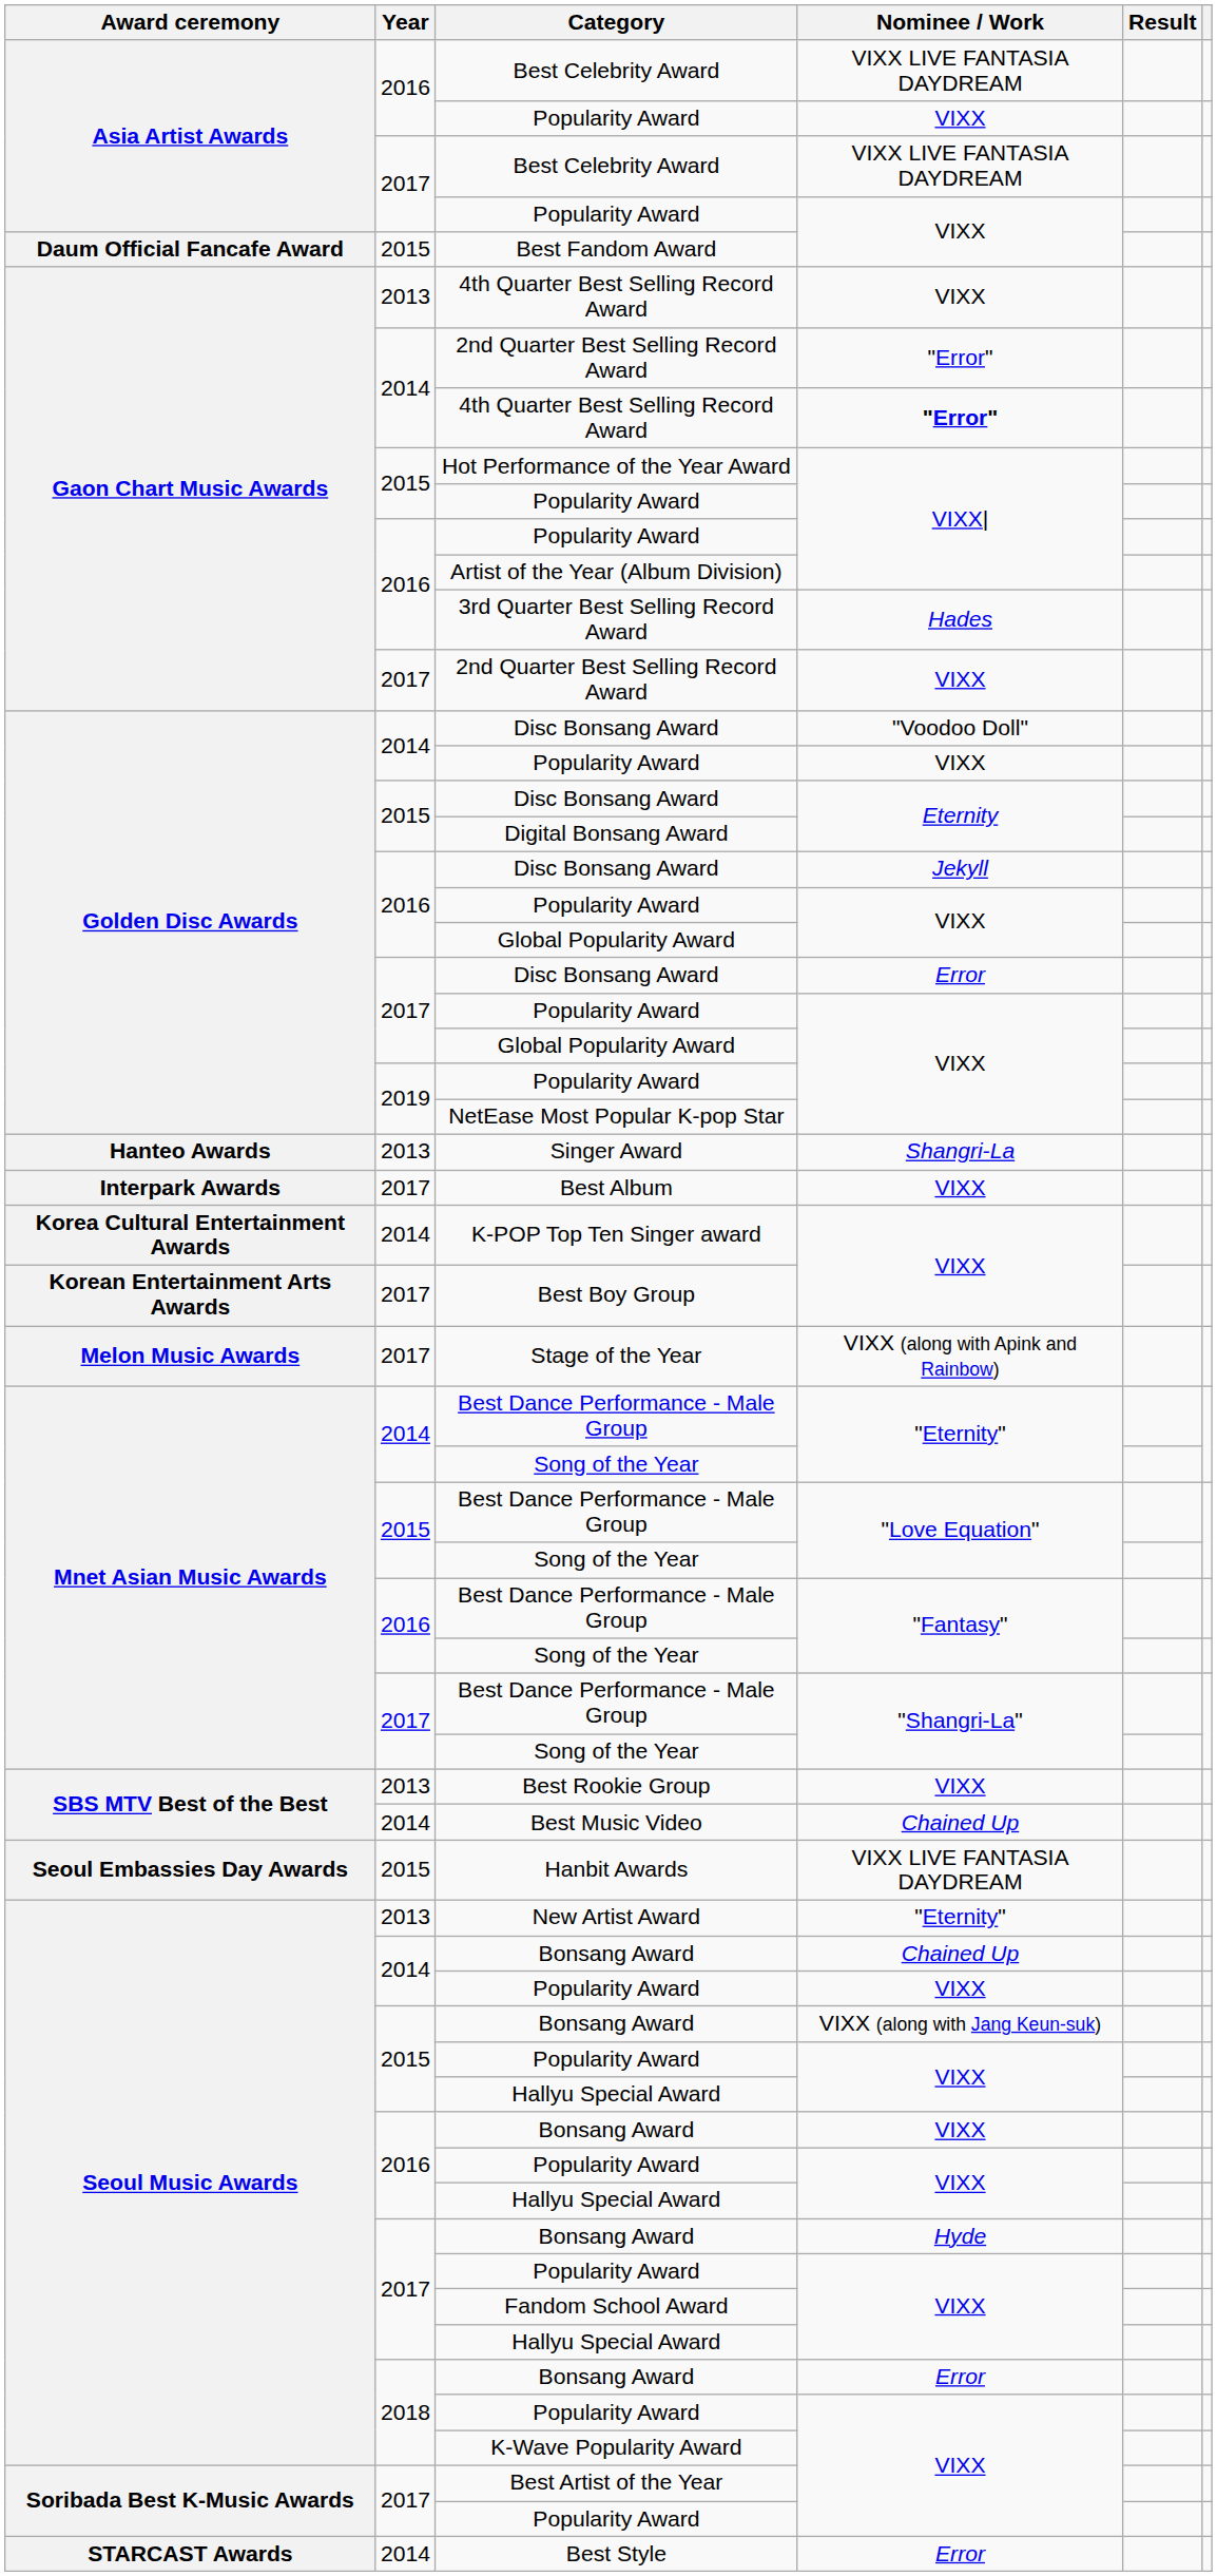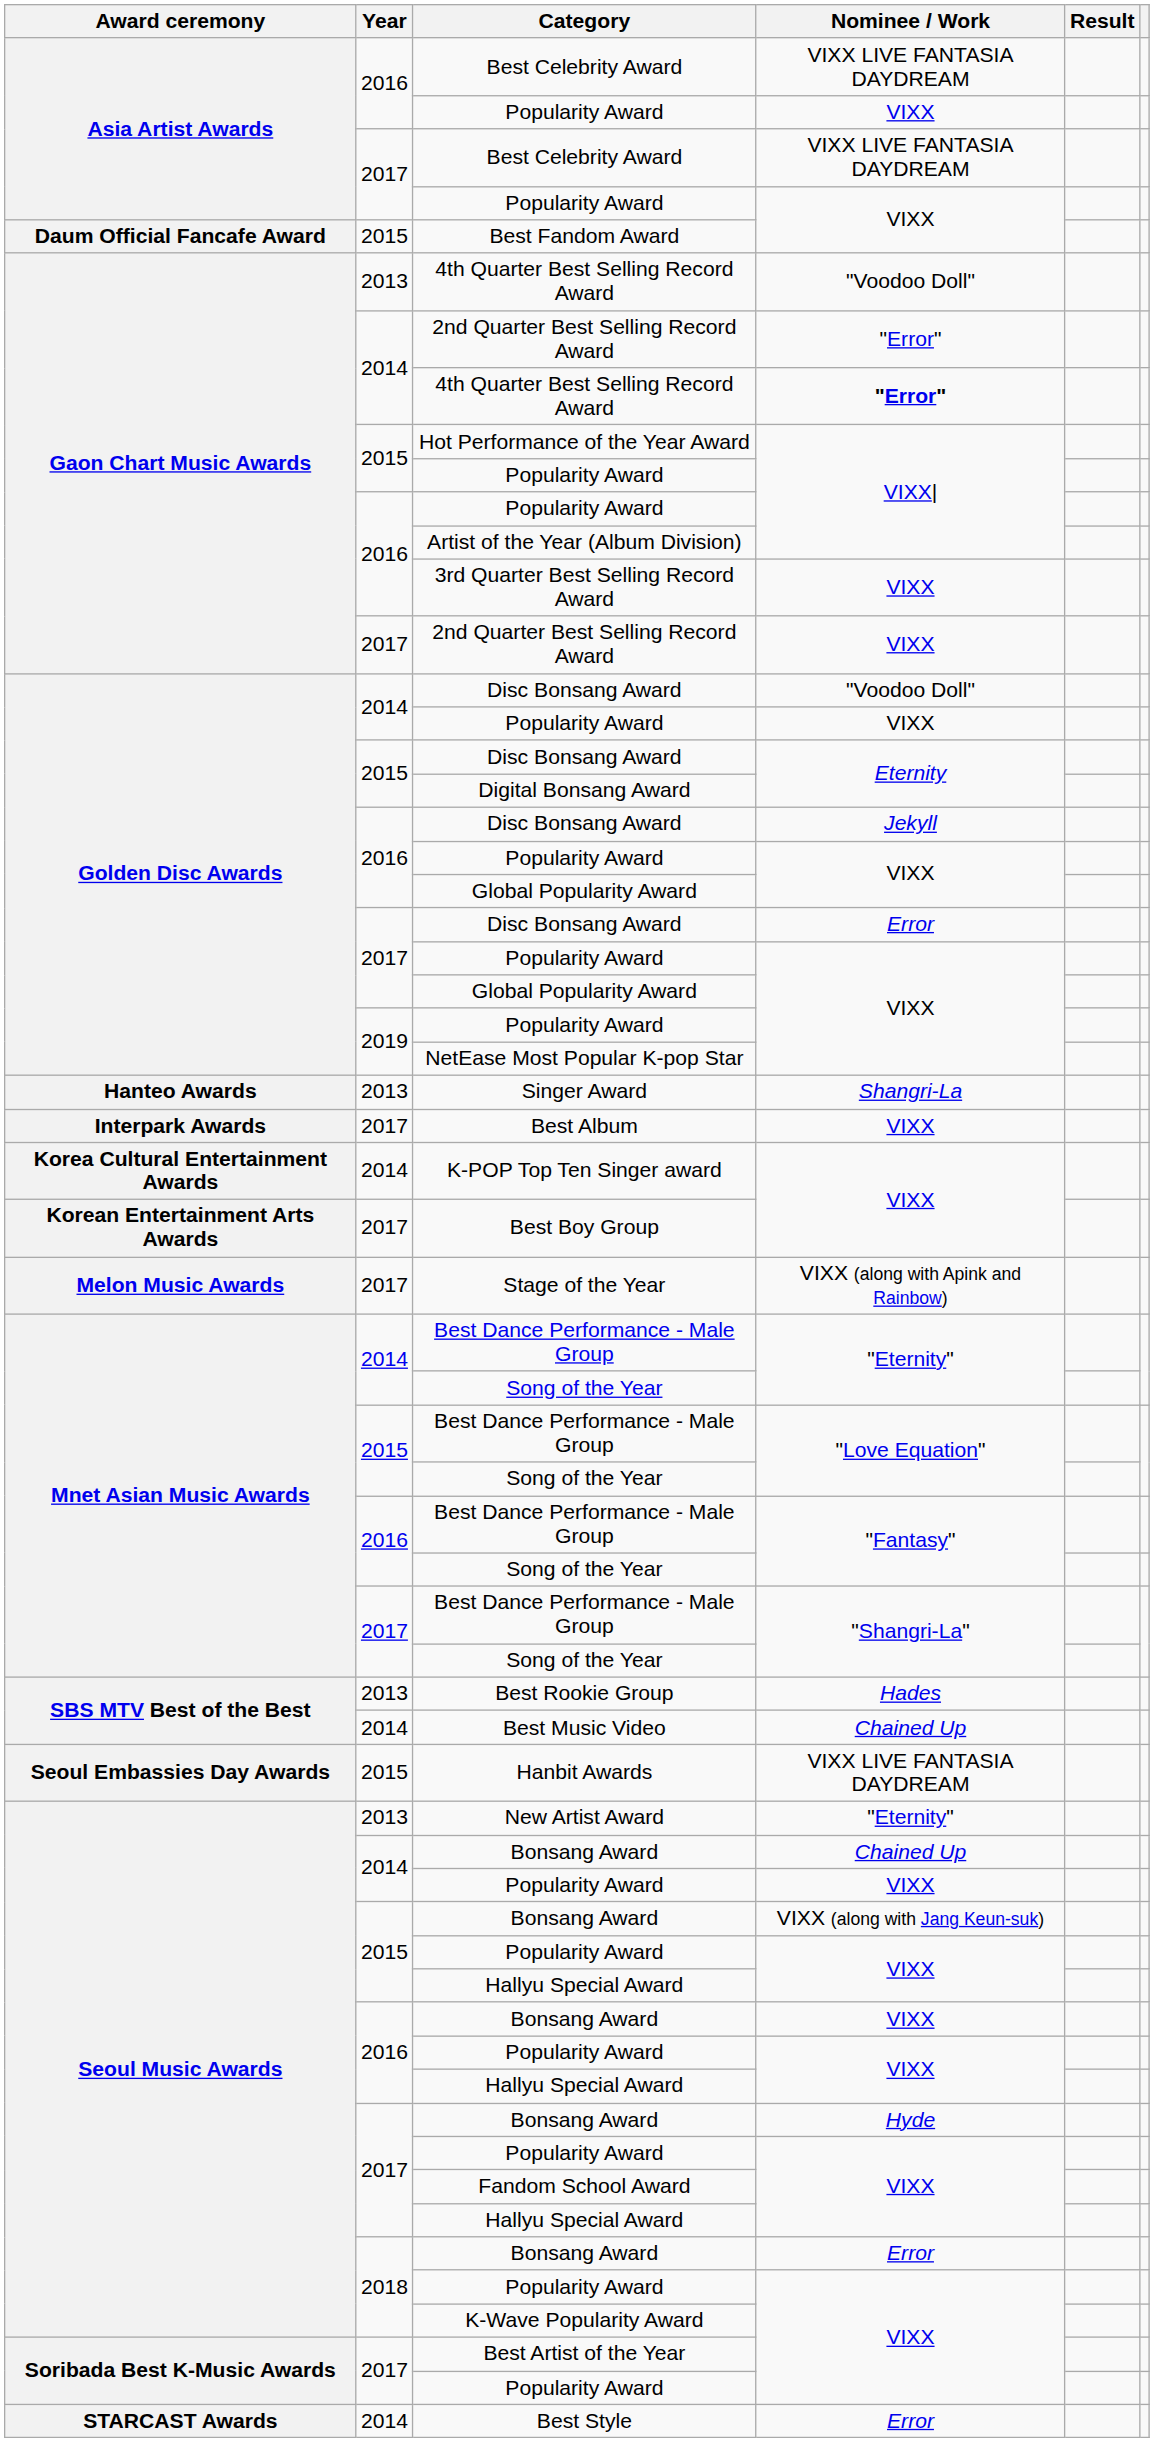2013 / 4th Quarter Best Selling Record Award | Nominee / Work: VIXX -> "Voodoo Doll"
3rd Quarter Best Selling Record Award | Nominee / Work: Hades -> VIXX
Best Rookie Group | Nominee / Work: VIXX -> Hades
